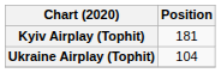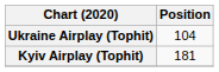rows swapped: Ukraine Airplay (Tophit) <-> Kyiv Airplay (Tophit)
